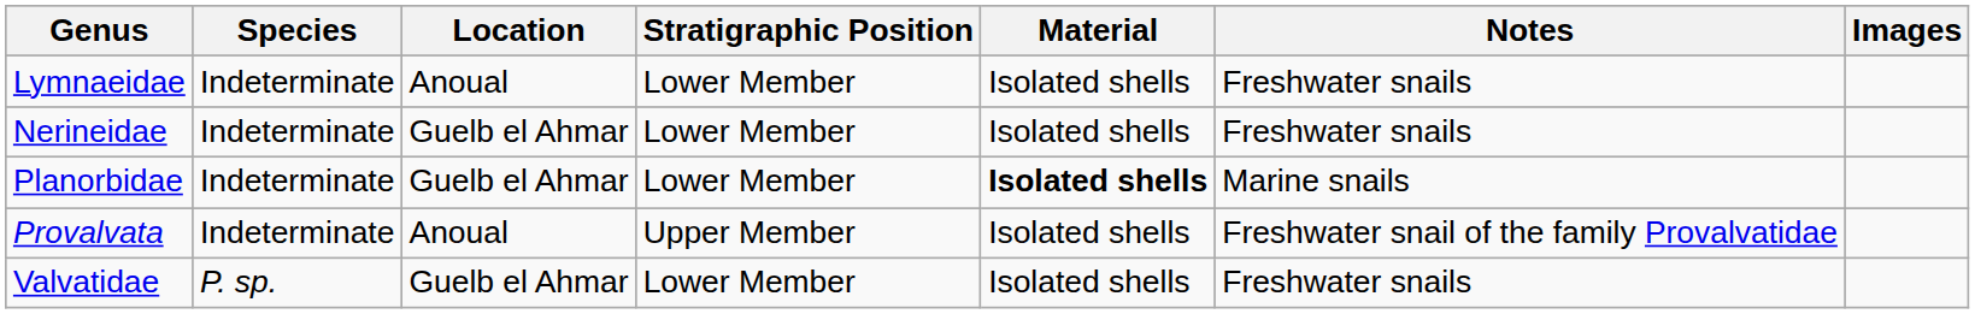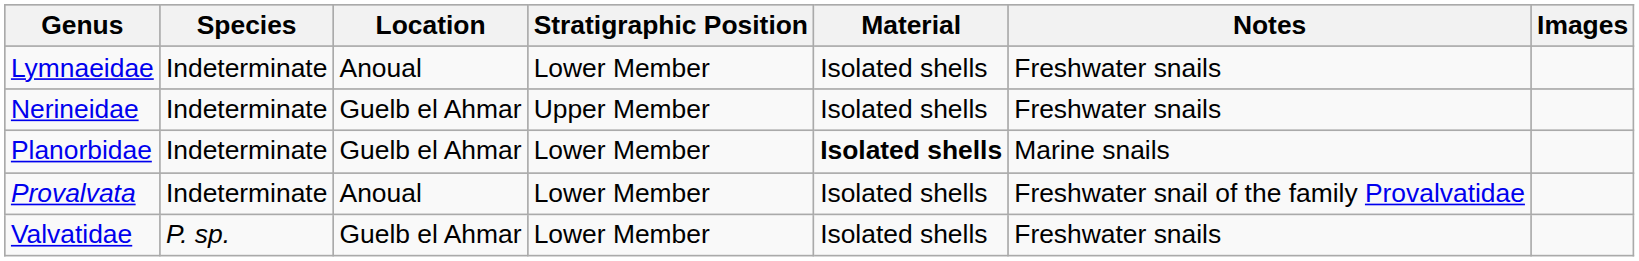Nerineidae | Stratigraphic Position: Lower Member -> Upper Member
Provalvata | Stratigraphic Position: Upper Member -> Lower Member
